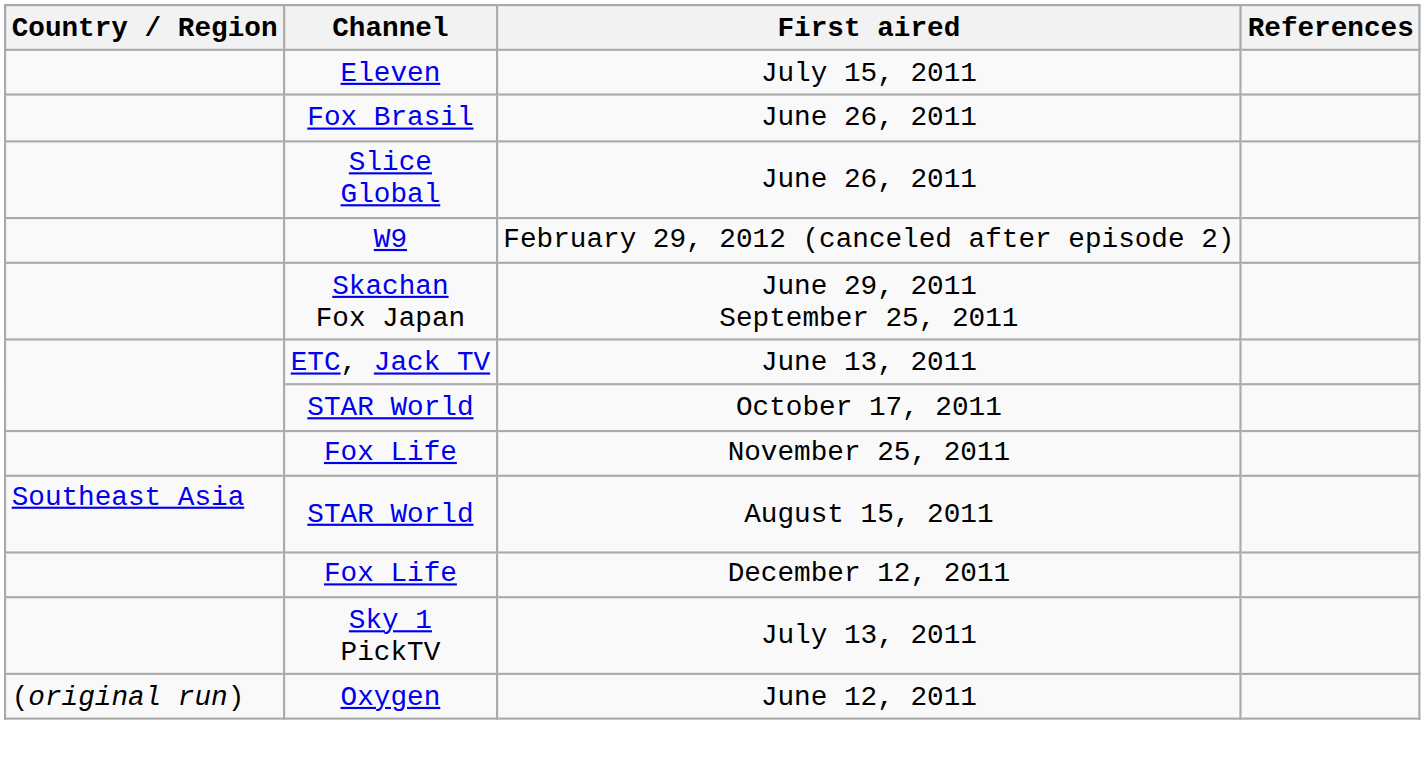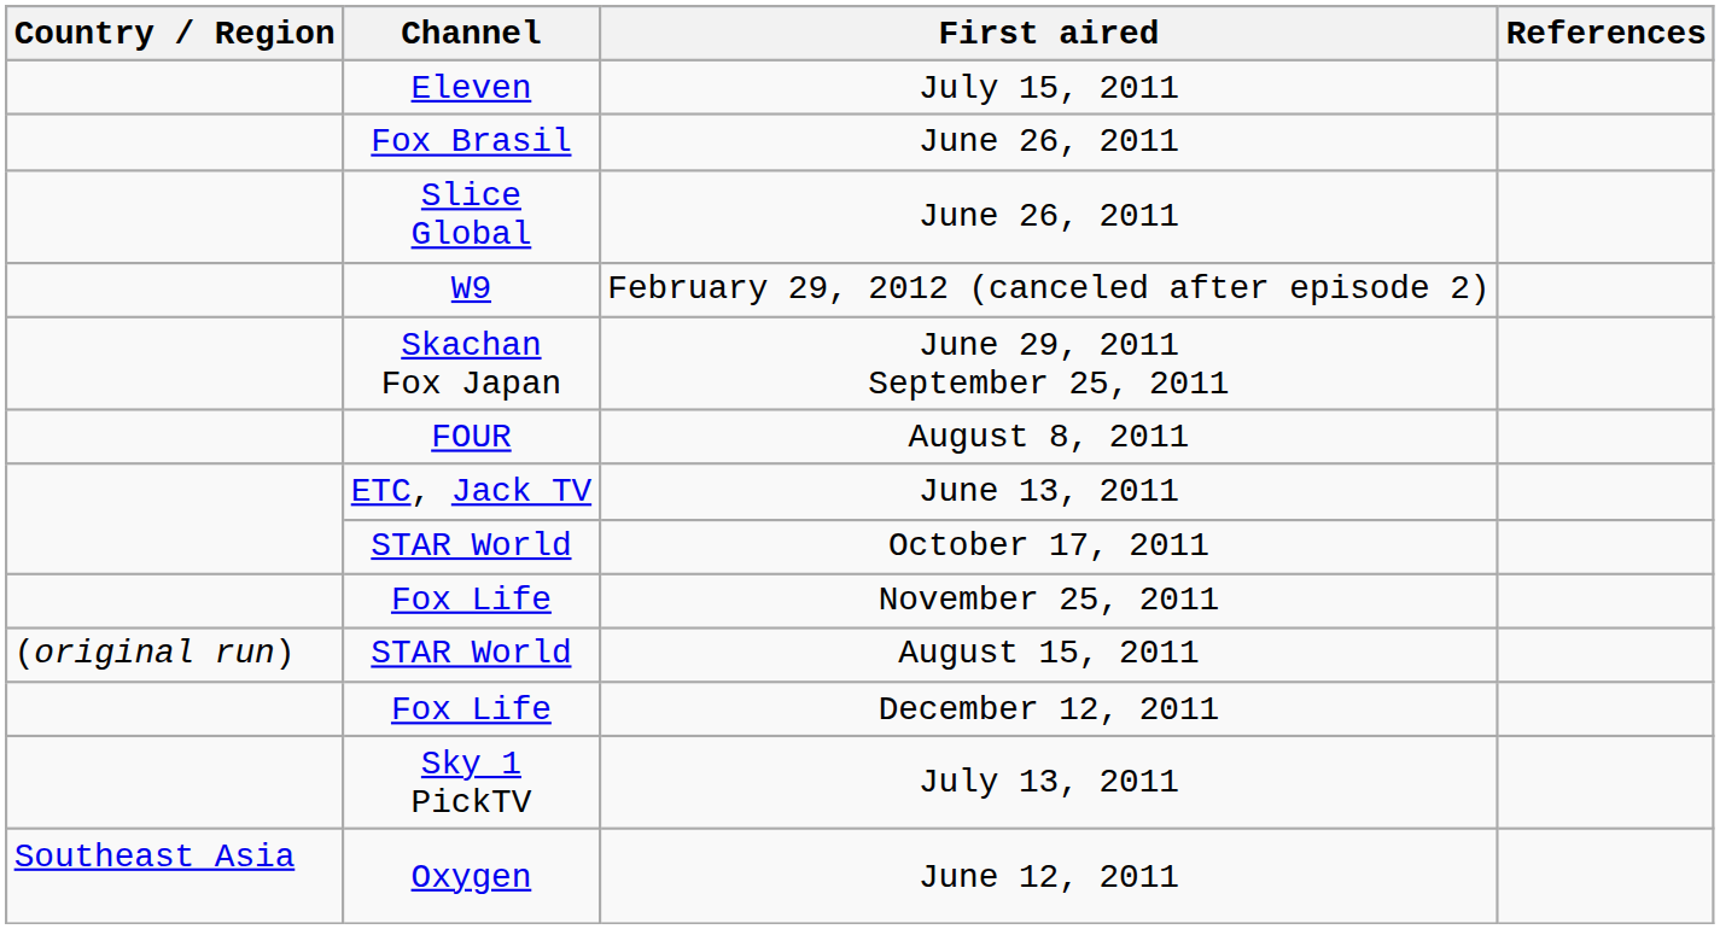+ row: FOUR | August 8, 2011
August 15, 2011 | Country / Region: Southeast Asia -> (original run)
June 12, 2011 | Country / Region: (original run) -> Southeast Asia
